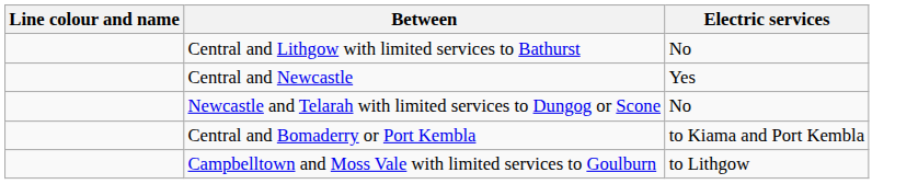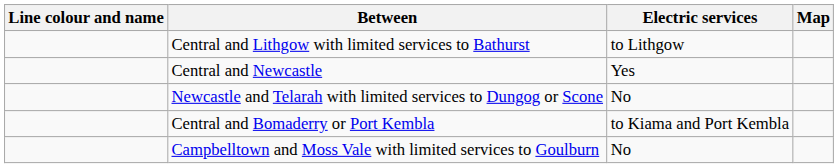+ column: Map
Central and Lithgow with limited services to Bathurst | Electric services: No -> to Lithgow
Campbelltown and Moss Vale with limited services to Goulburn | Electric services: to Lithgow -> No
